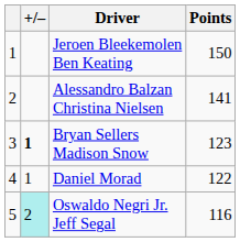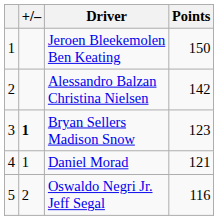Alessandro Balzan Christina Nielsen | Points: 141 -> 142
Daniel Morad | Points: 122 -> 121
Oswaldo Negri Jr. Jeff Segal | +/–: paleturquoise background -> no background
